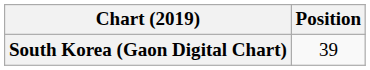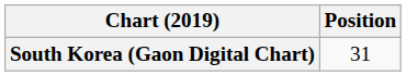South Korea (Gaon Digital Chart) | Position: 39 -> 31
